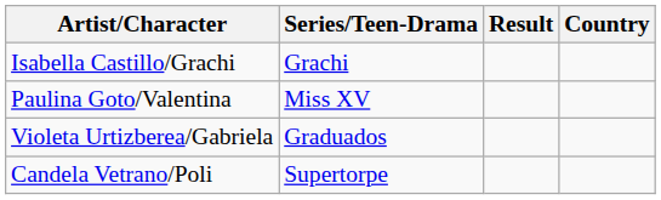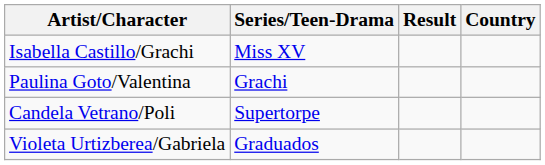Isabella Castillo/Grachi | Series/Teen-Drama: Grachi -> Miss XV
Paulina Goto/Valentina | Series/Teen-Drama: Miss XV -> Grachi
rows swapped: Candela Vetrano/Poli <-> Violeta Urtizberea/Gabriela
